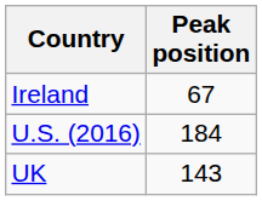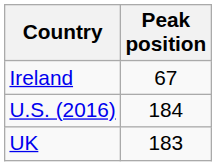UK | Peak position: 143 -> 183
